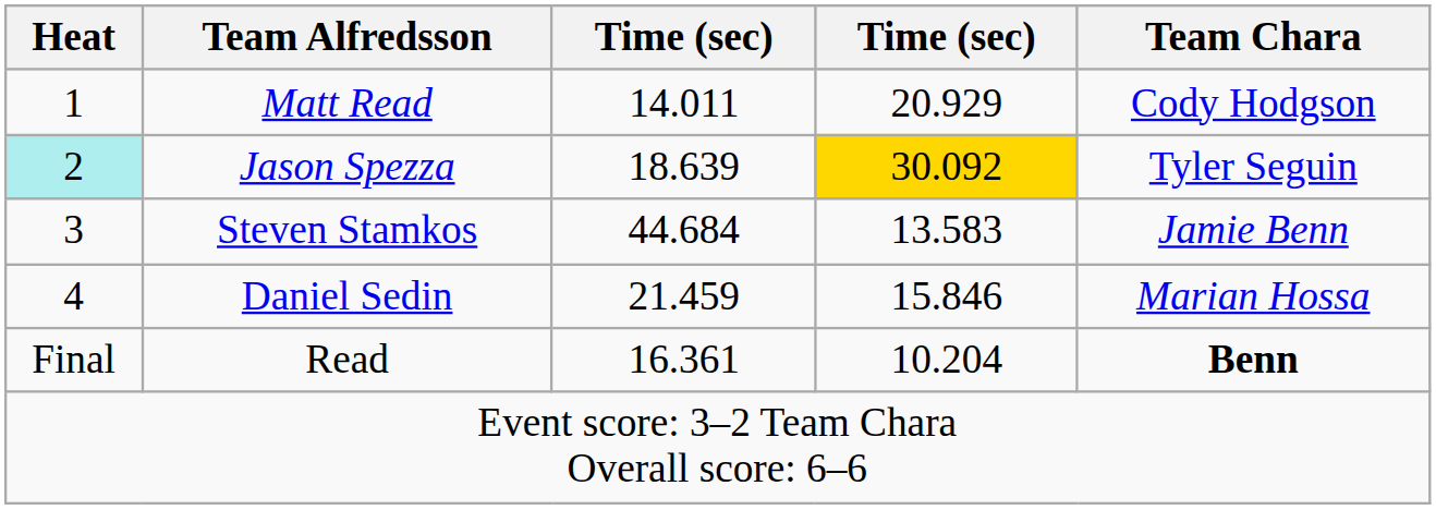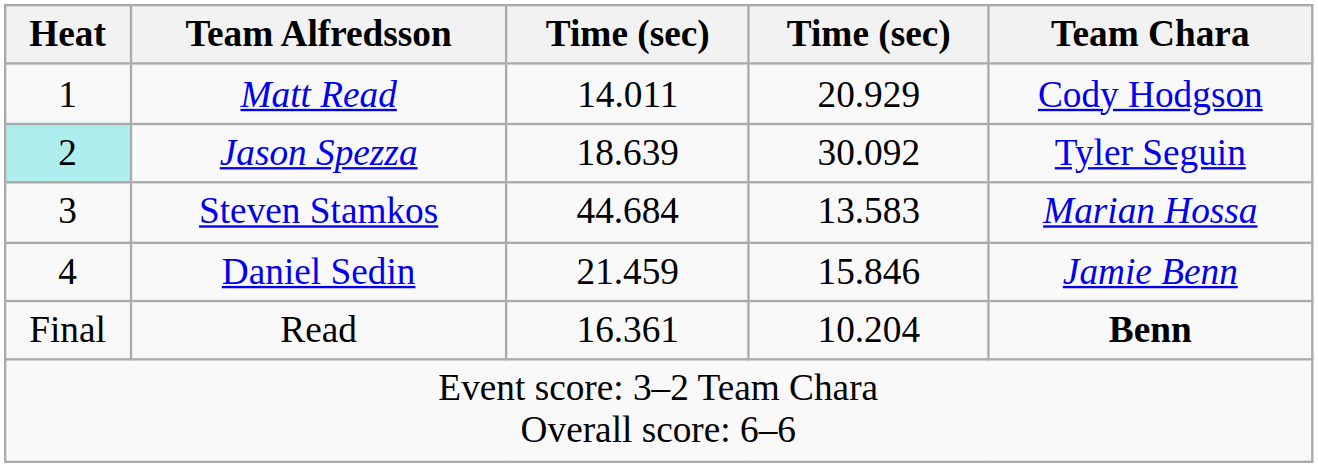Jason Spezza | column 4: gold background -> no background
Steven Stamkos | Team Chara: Jamie Benn -> Marian Hossa
Daniel Sedin | Team Chara: Marian Hossa -> Jamie Benn
